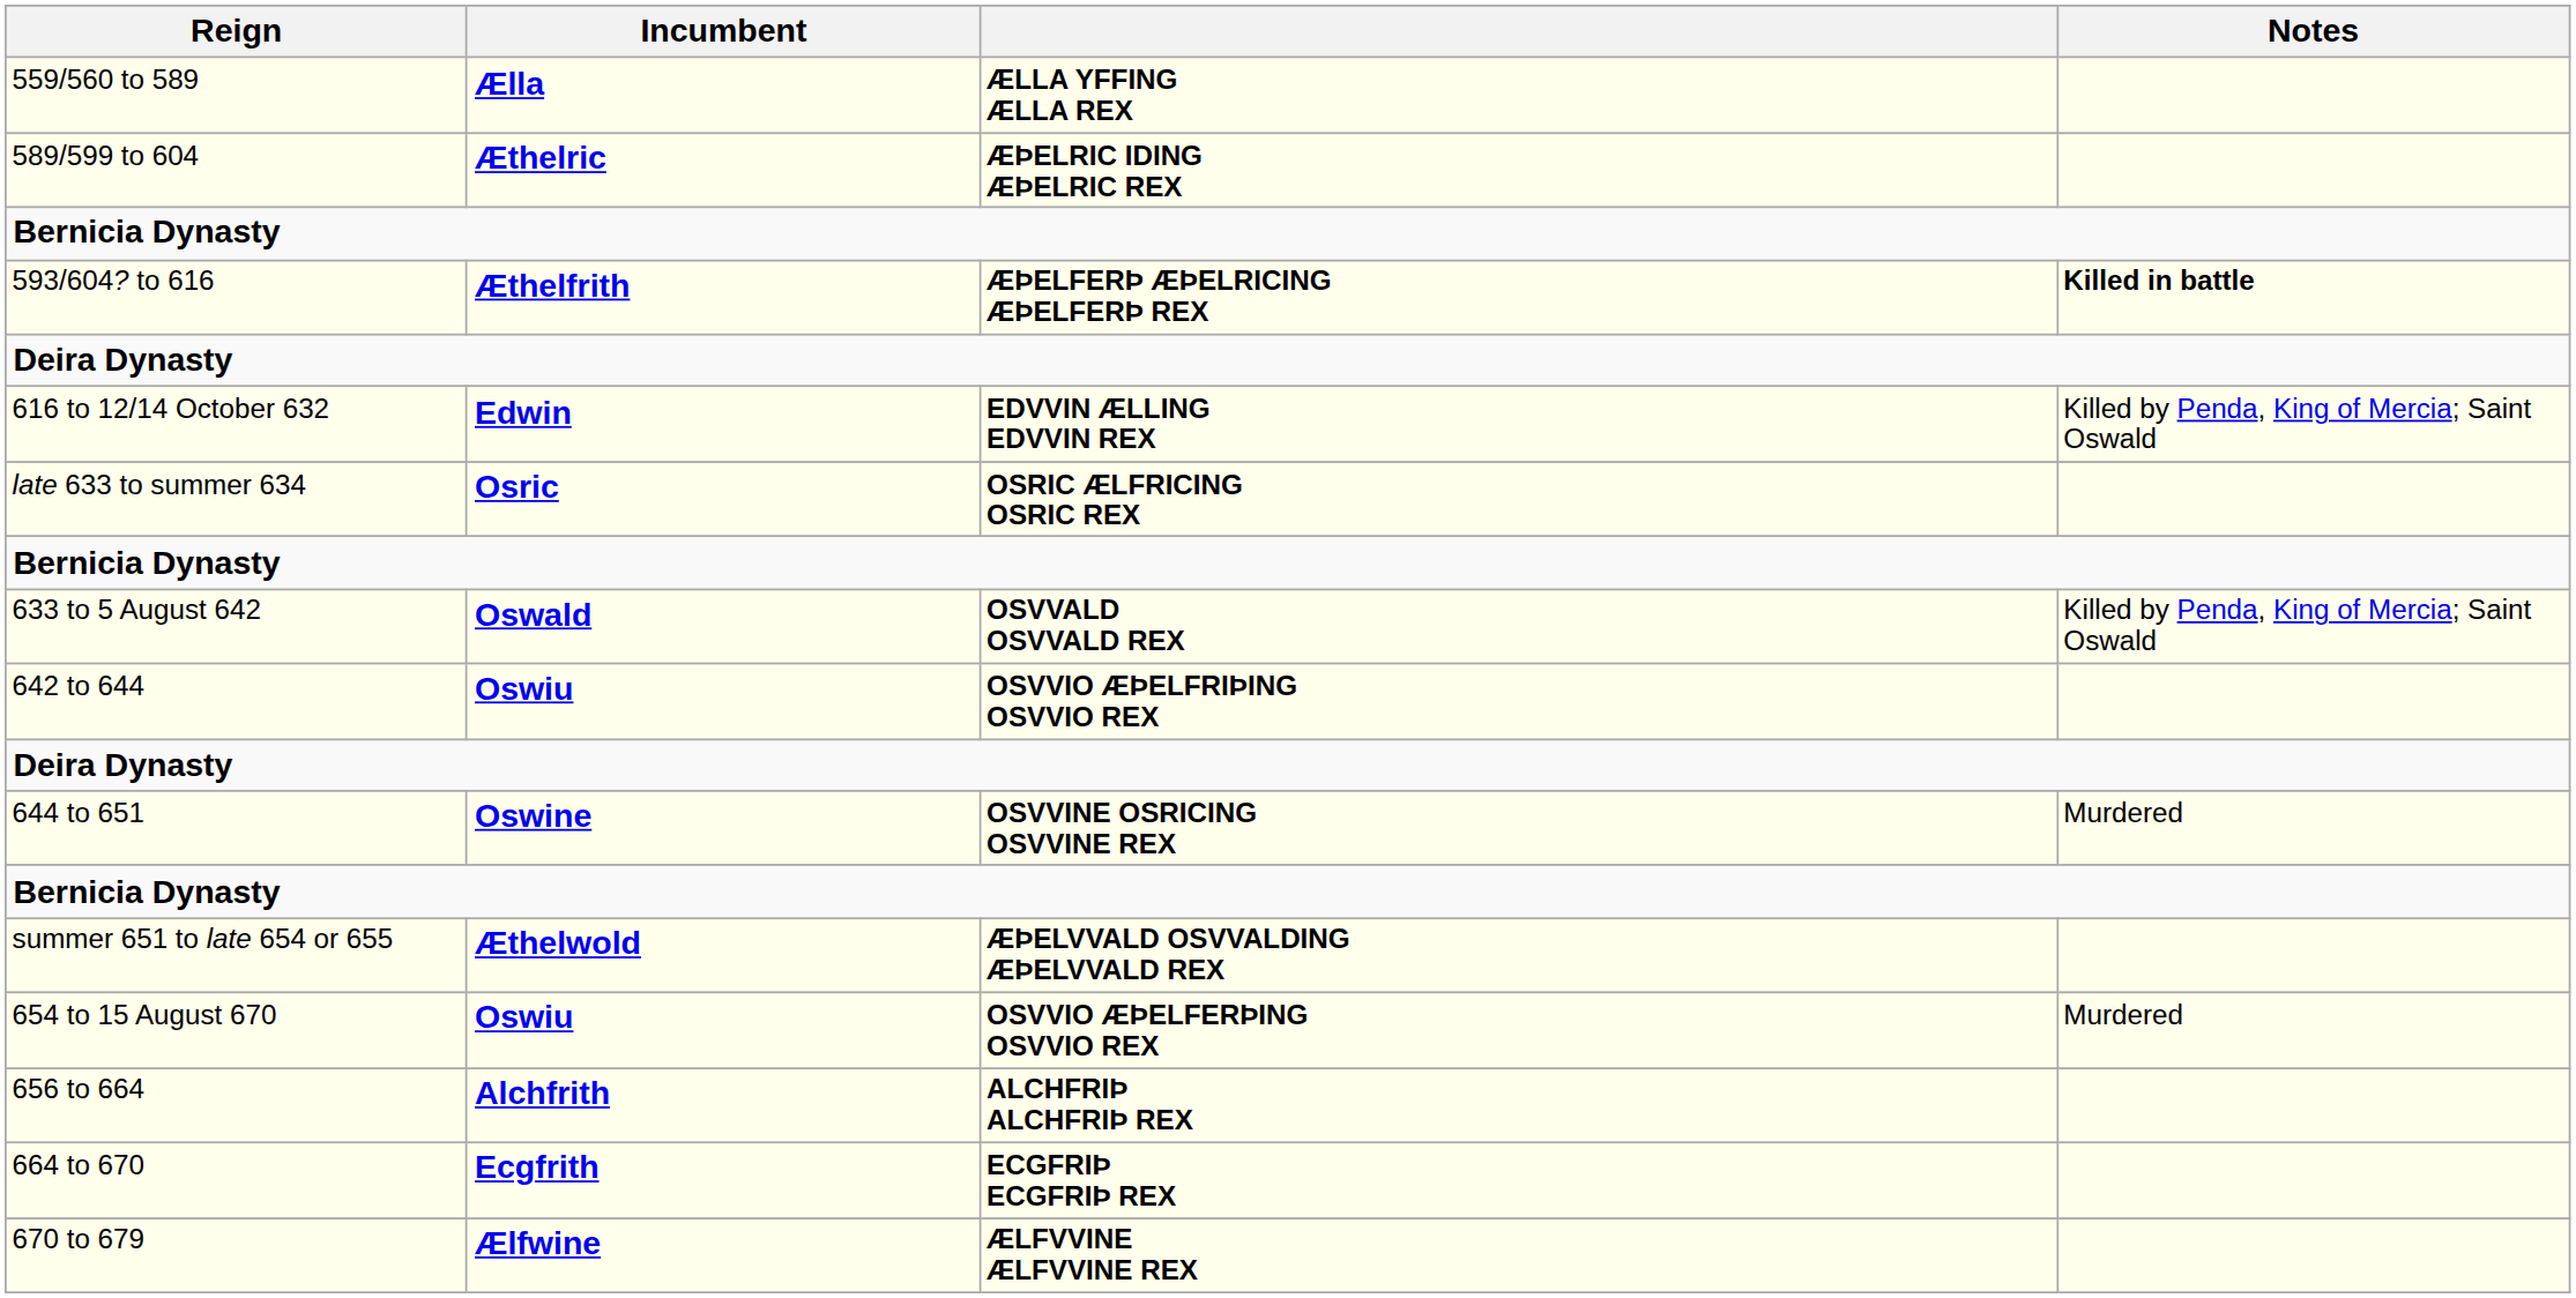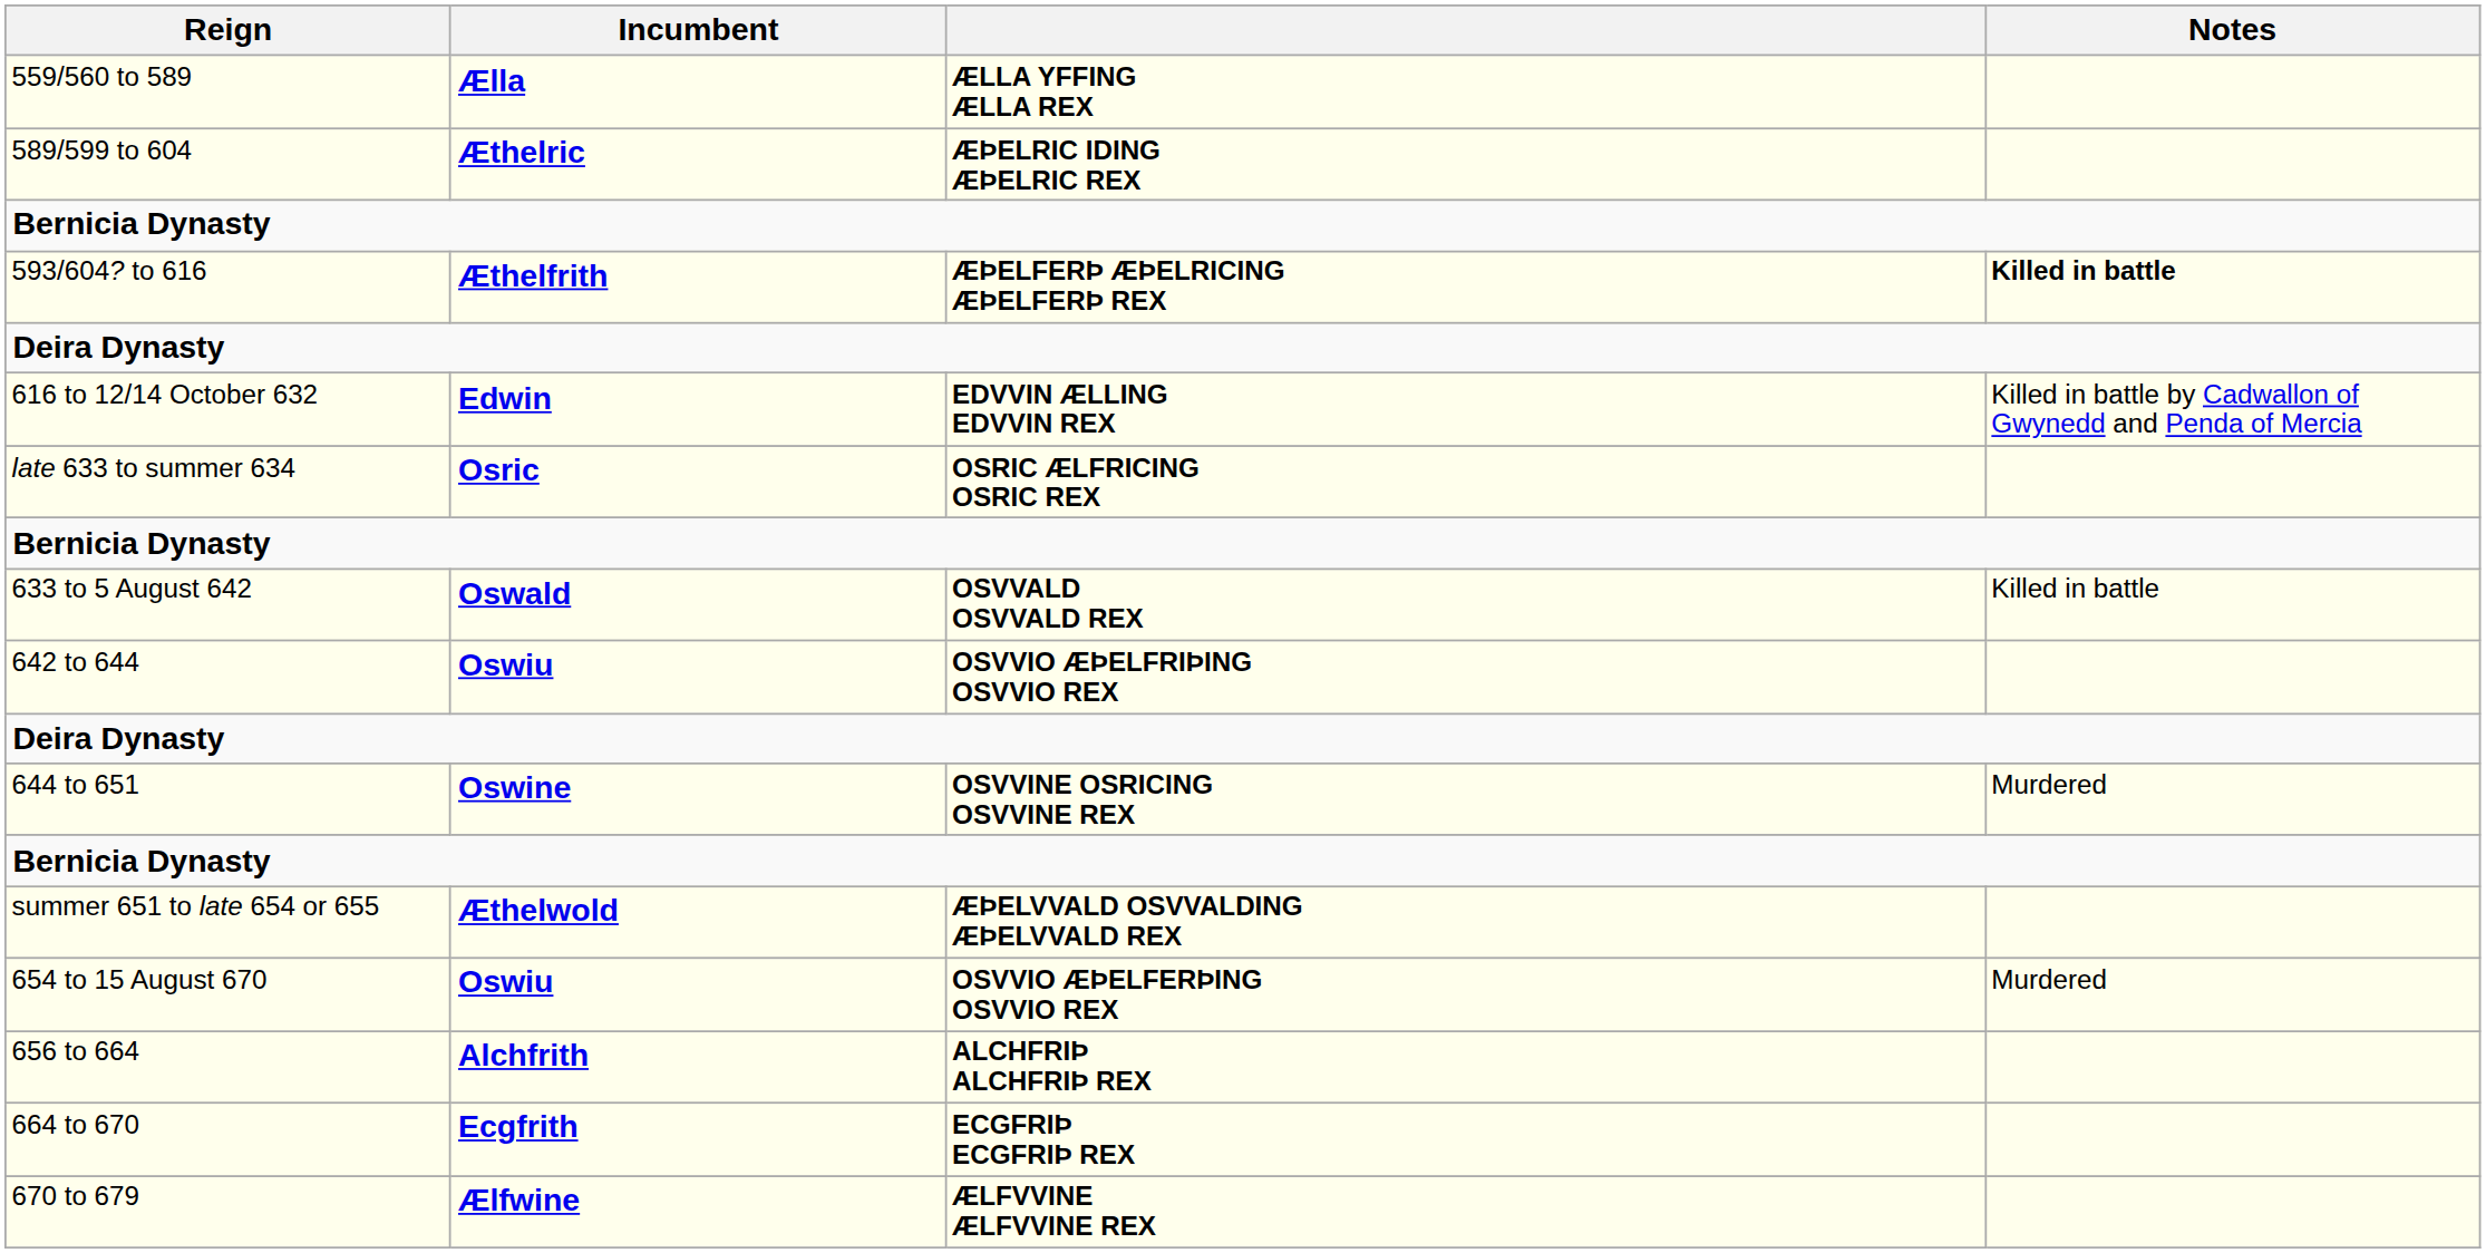616 to 12/14 October 632 | Notes: Killed by Penda, King of Mercia; Saint Oswald -> Killed in battle by Cadwallon of Gwynedd and Penda of Mercia
633 to 5 August 642 | Notes: Killed by Penda, King of Mercia; Saint Oswald -> Killed in battle
